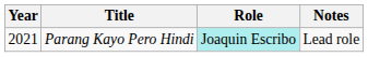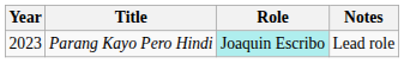Parang Kayo Pero Hindi | Year: 2021 -> 2023
